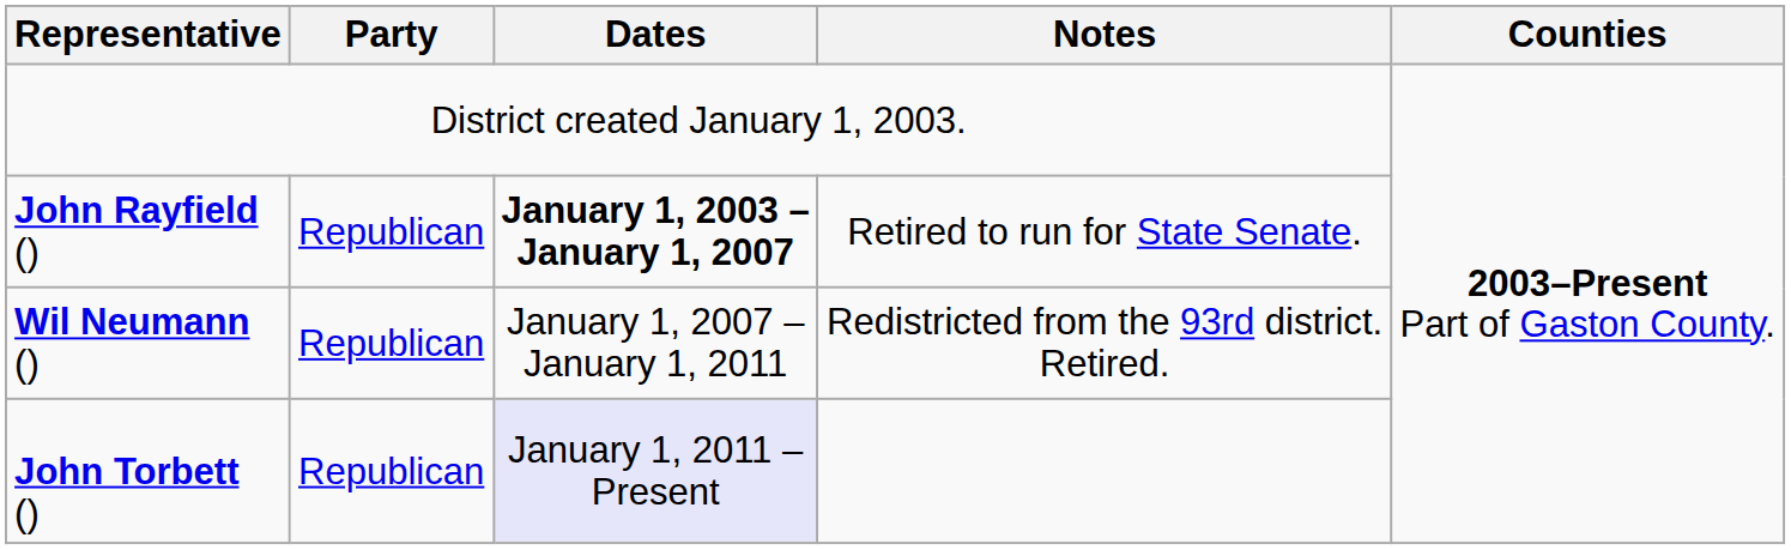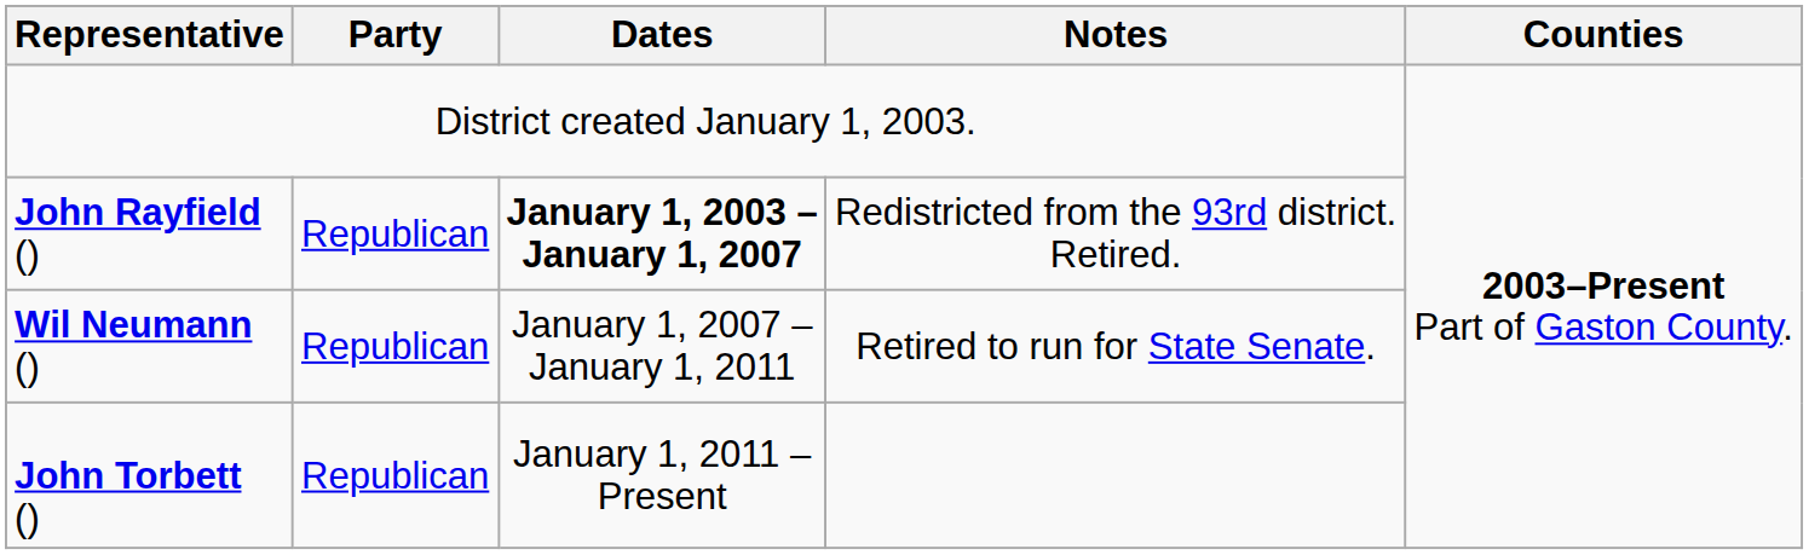John Rayfield () | Notes: Retired to run for State Senate. -> Redistricted from the 93rd district. Retired.
Wil Neumann () | Notes: Redistricted from the 93rd district. Retired. -> Retired to run for State Senate.
John Torbett () | Dates: lavender background -> no background
